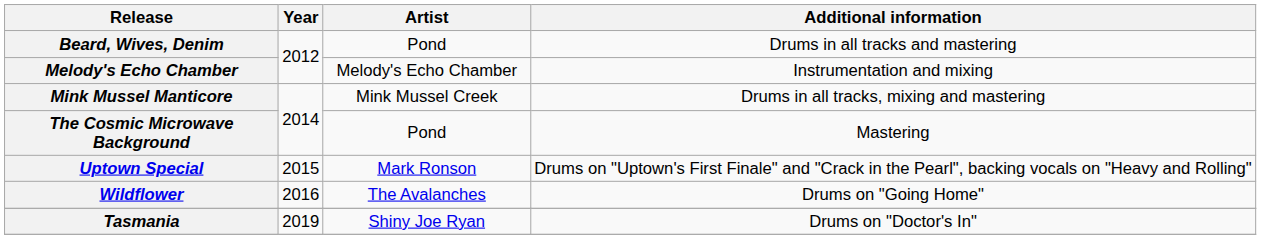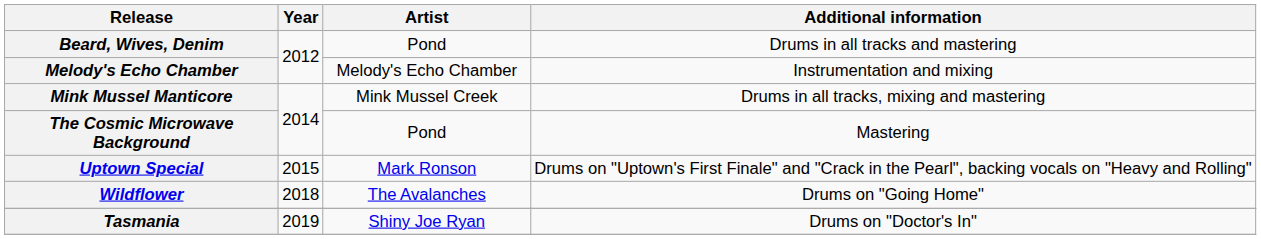Wildflower | Year: 2016 -> 2018
